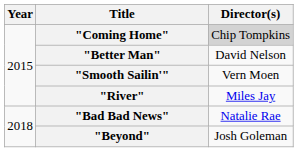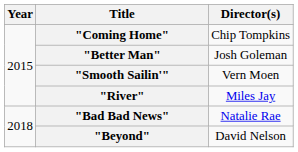"Coming Home" | Director(s): lightgrey background -> no background
"Better Man" | Director(s): David Nelson -> Josh Goleman
"Beyond" | Director(s): Josh Goleman -> David Nelson
